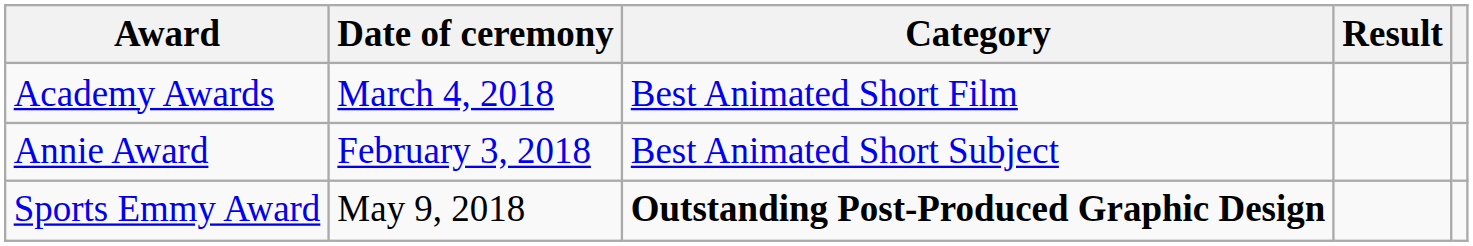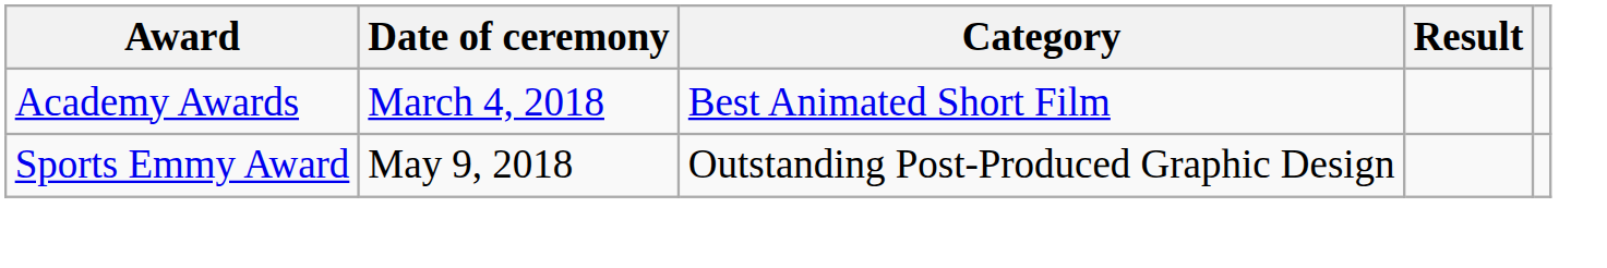- row: Annie Award | February 3, 2018 | Best Animated Short Subject
Sports Emmy Award | Category: bold -> normal
